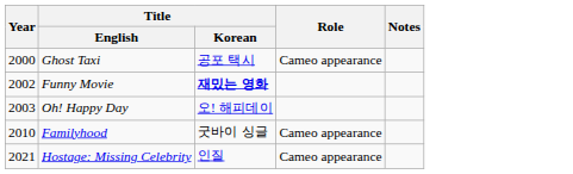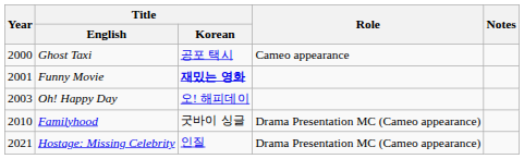Funny Movie | Year: 2002 -> 2001
Familyhood | Role: Cameo appearance -> Drama Presentation MC (Cameo appearance)
Hostage: Missing Celebrity | Role: Cameo appearance -> Drama Presentation MC (Cameo appearance)
